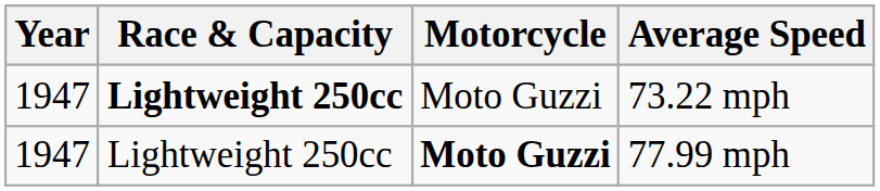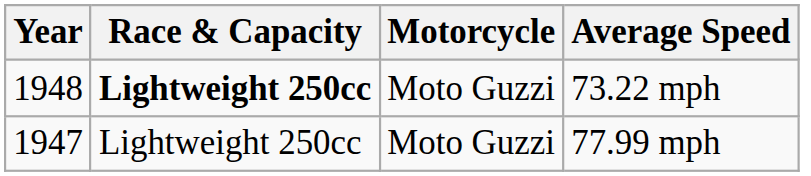73.22 mph | Year: 1947 -> 1948
77.99 mph | Motorcycle: bold -> normal
